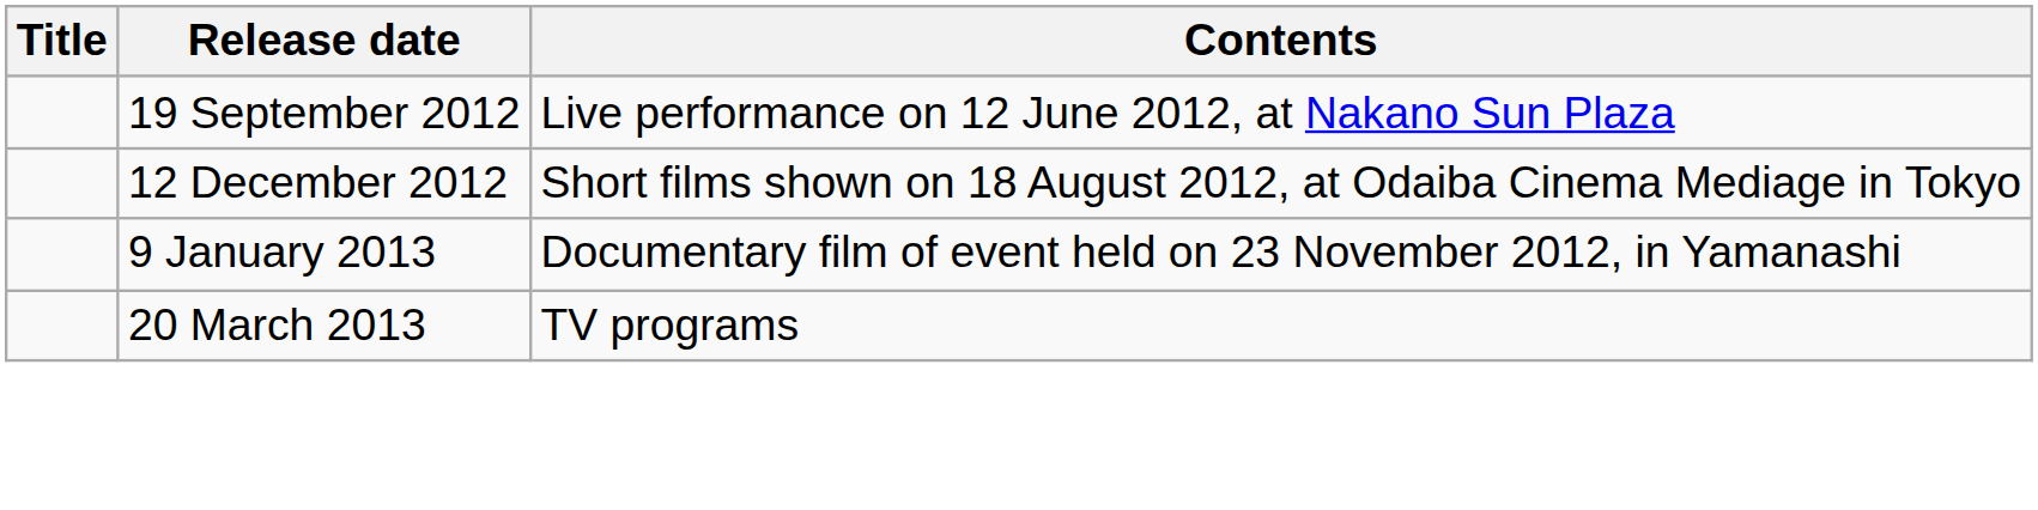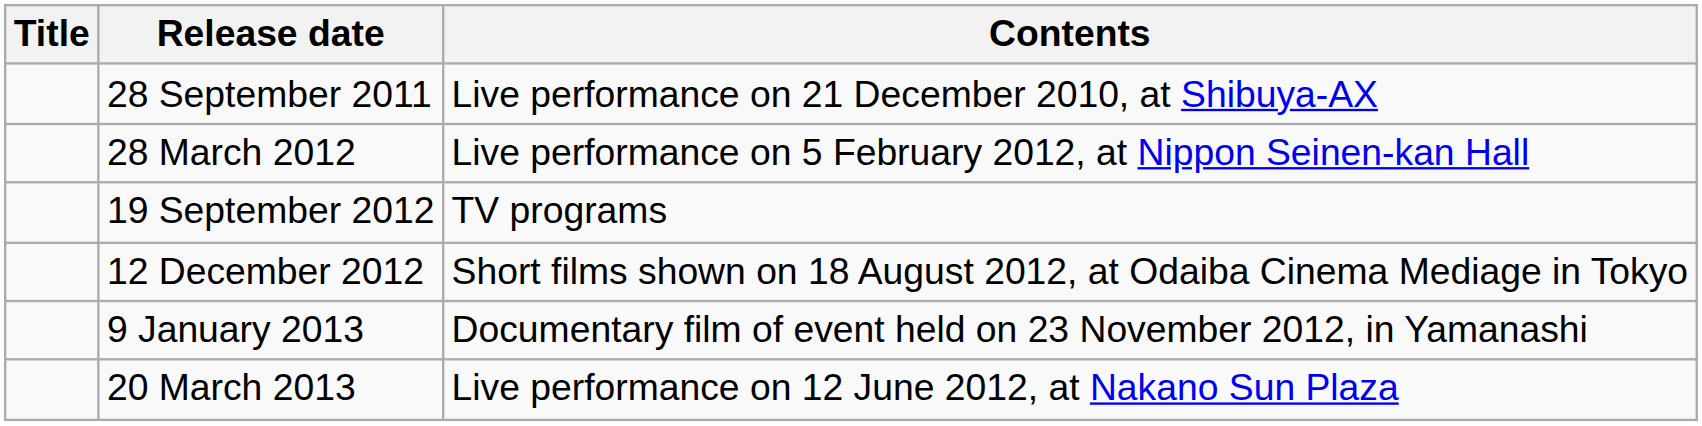+ row: 28 September 2011 | Live performance on 21 December 2010, at Shibuya-AX
+ row: 28 March 2012 | Live performance on 5 February 2012, at Nippon Seinen-kan Hall
19 September 2012 | Contents: Live performance on 12 June 2012, at Nakano Sun Plaza -> TV programs
20 March 2013 | Contents: TV programs -> Live performance on 12 June 2012, at Nakano Sun Plaza
